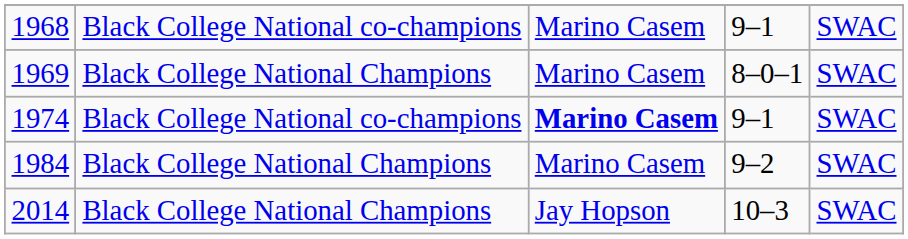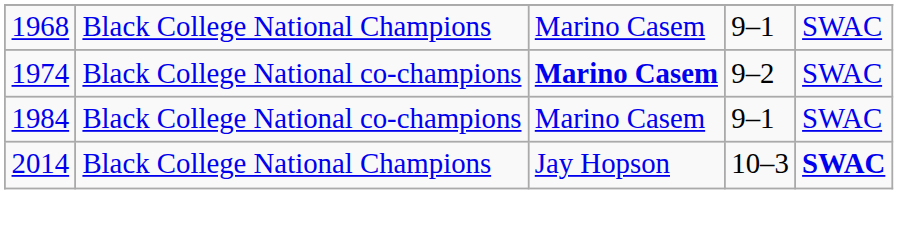1968 | column 2: Black College National co-champions -> Black College National Champions
- row: 1969 | Black College National Champions | Marino Casem | 8–0–1 | SWAC
1974 | column 4: 9–1 -> 9–2
1984 | column 2: Black College National Champions -> Black College National co-champions
1984 | column 4: 9–2 -> 9–1
2014 | column 5: normal -> bold
